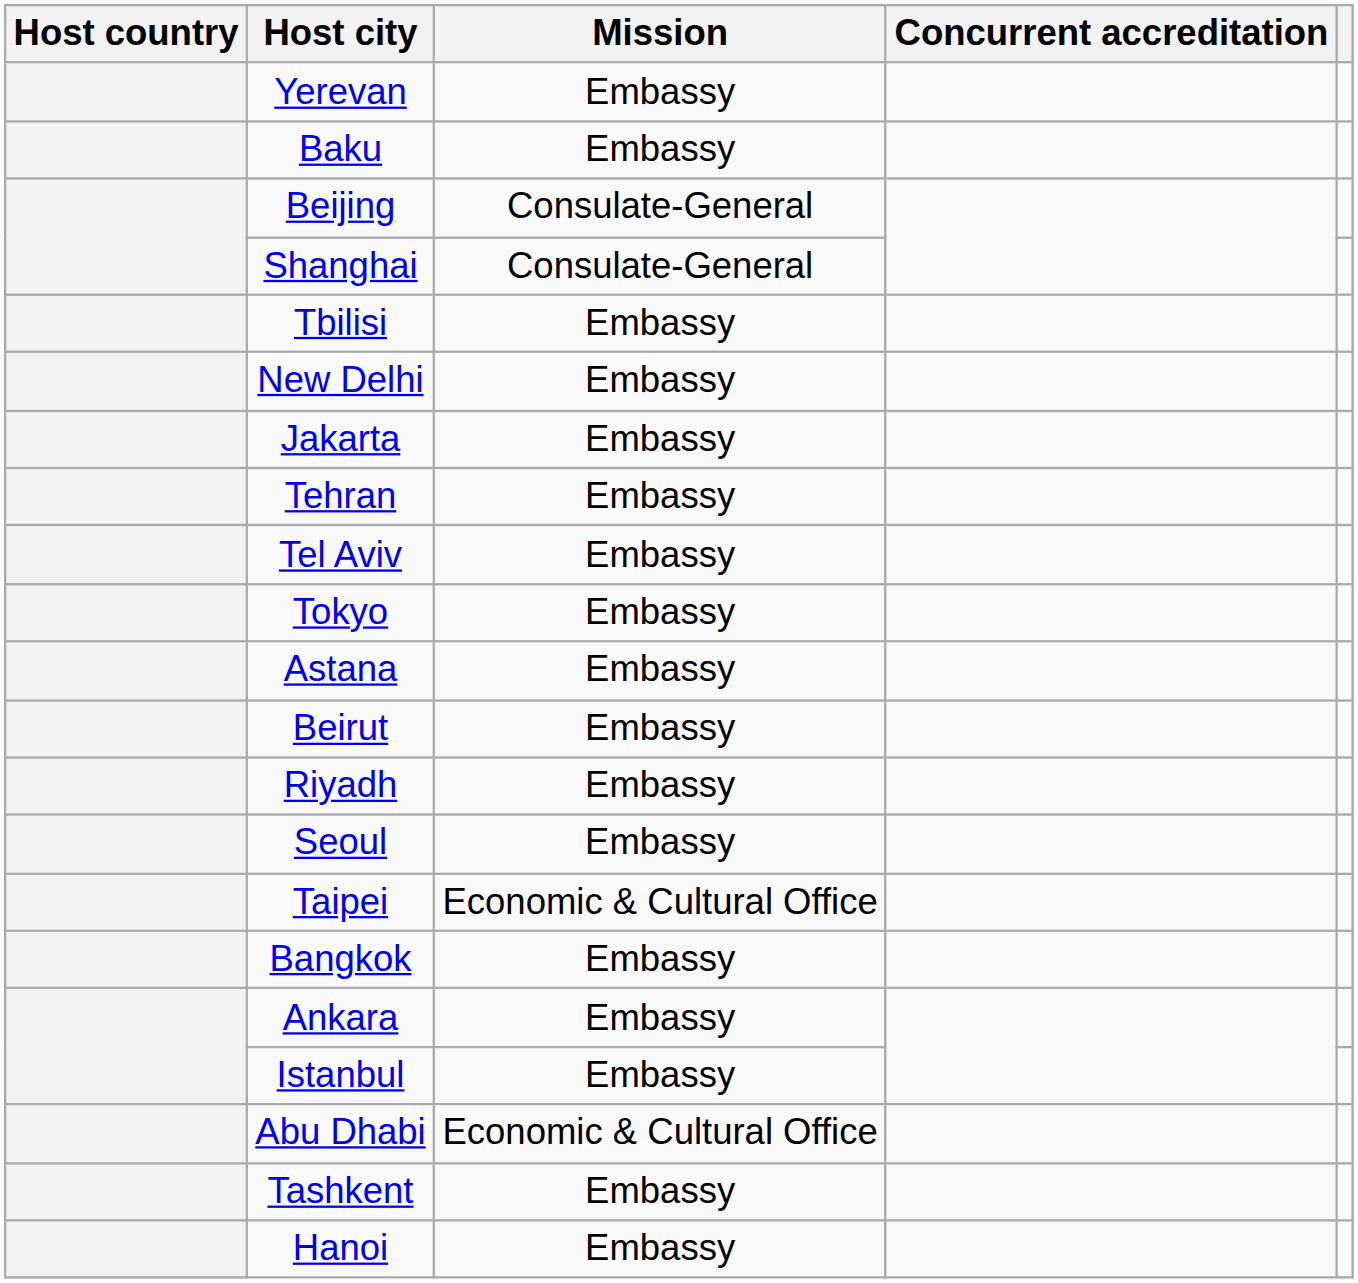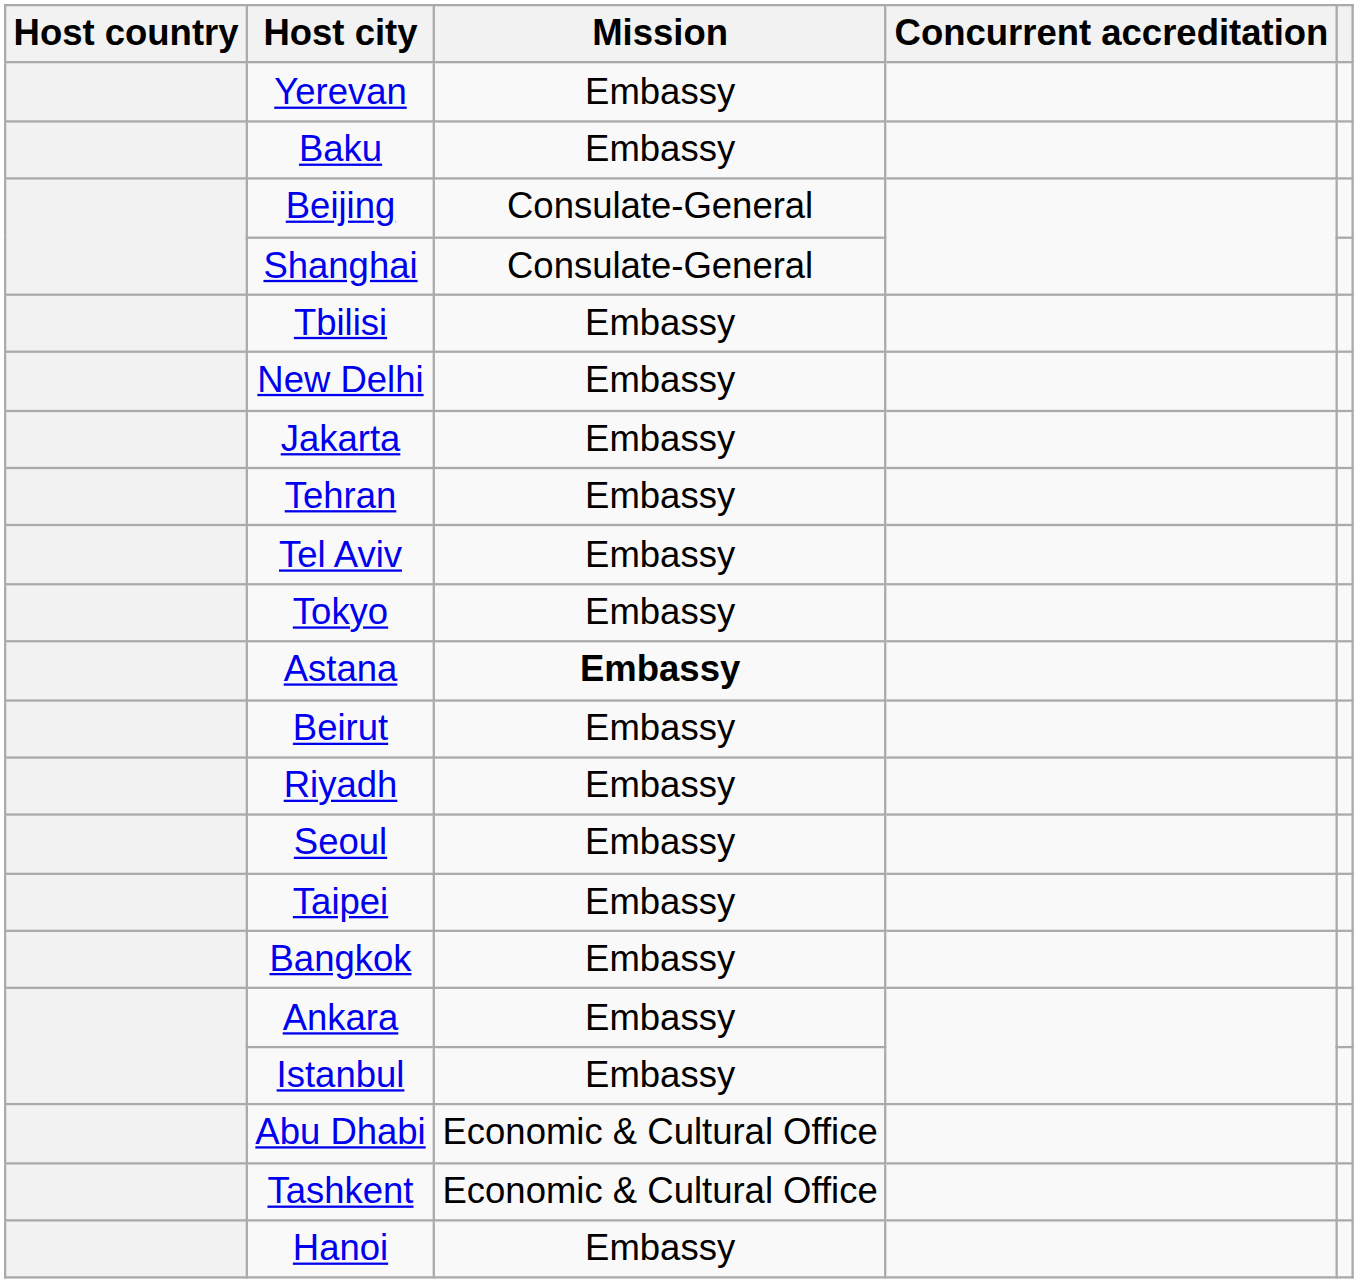Astana | Mission: normal -> bold
Taipei | Mission: Economic & Cultural Office -> Embassy
Tashkent | Mission: Embassy -> Economic & Cultural Office
